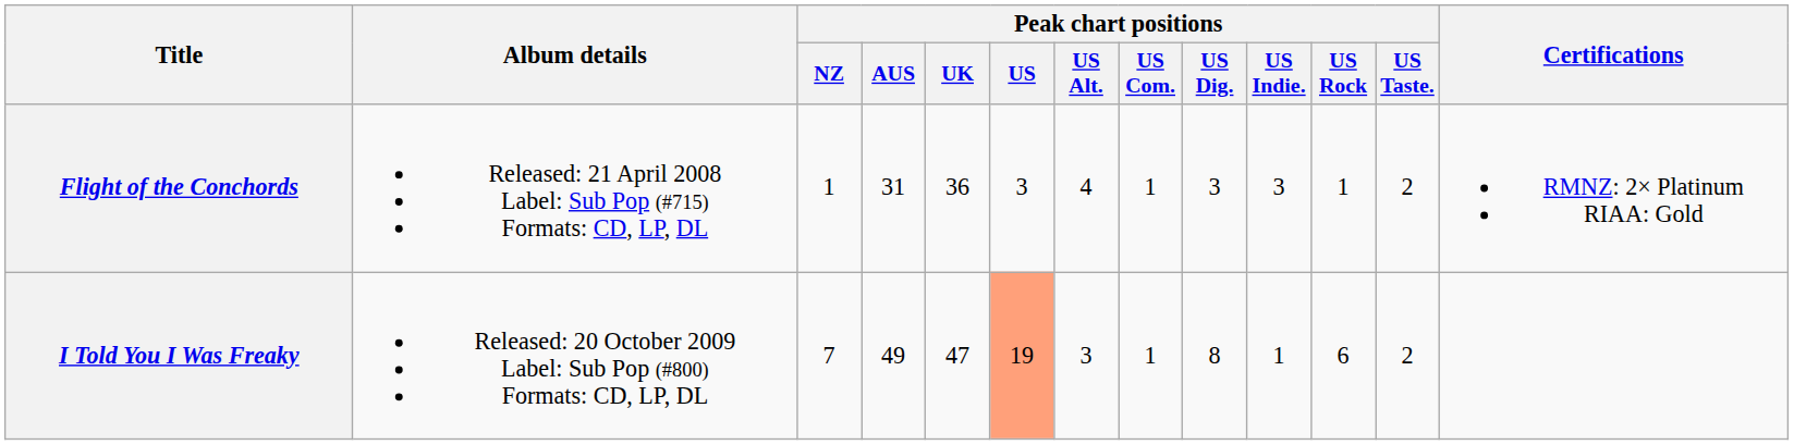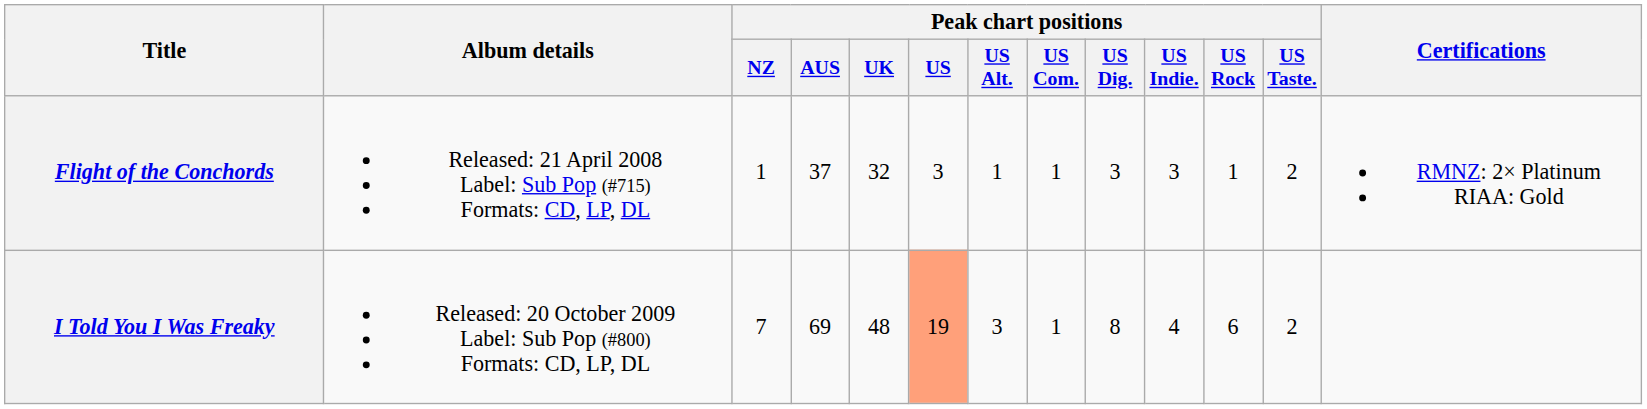Flight of the Conchords | Peak chart positions / AUS: 31 -> 37
Flight of the Conchords | Peak chart positions / UK: 36 -> 32
Flight of the Conchords | Peak chart positions / US Alt.: 4 -> 1
I Told You I Was Freaky | Peak chart positions / AUS: 49 -> 69
I Told You I Was Freaky | Peak chart positions / UK: 47 -> 48
I Told You I Was Freaky | Peak chart positions / US Indie.: 1 -> 4
